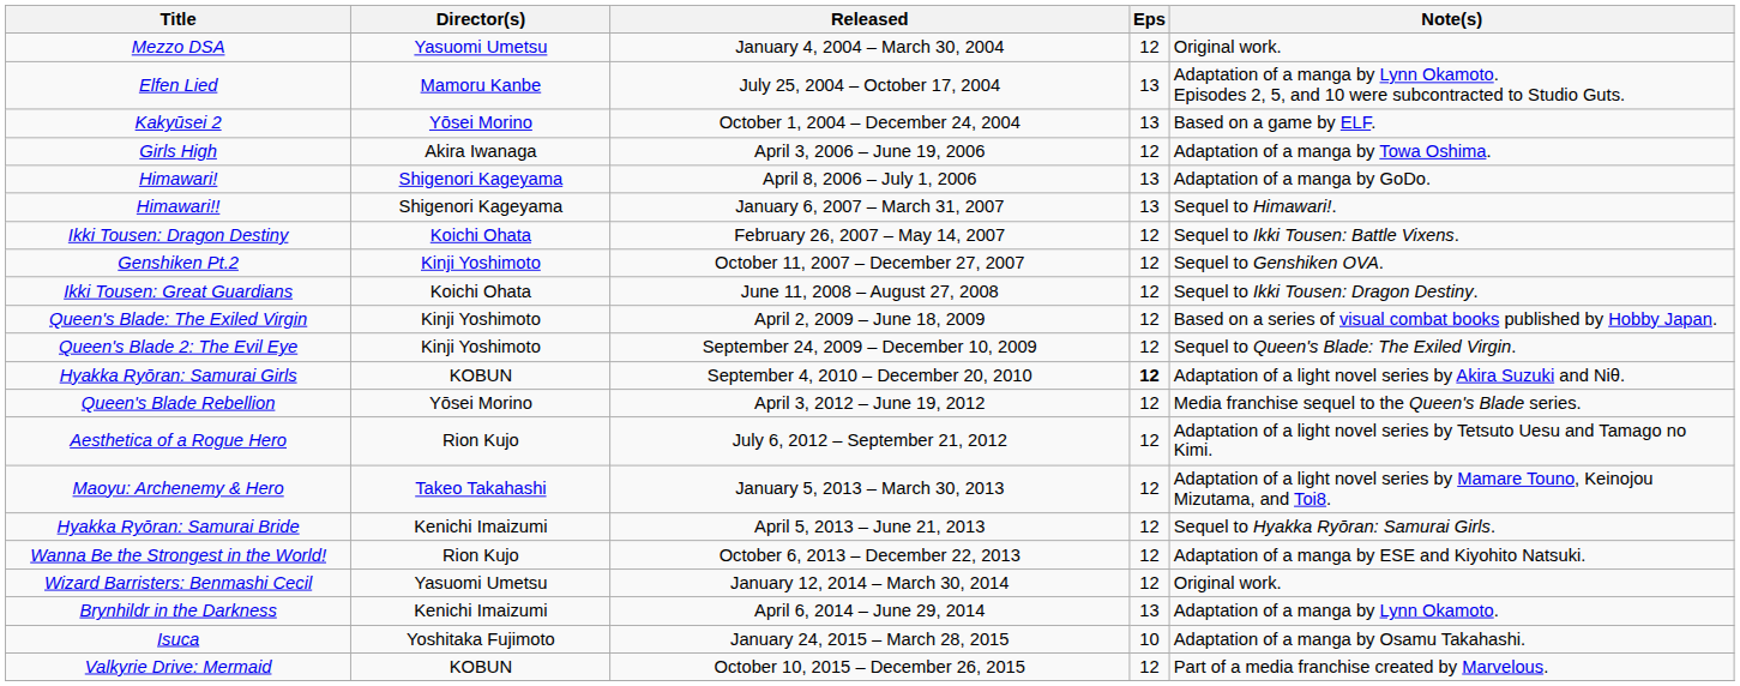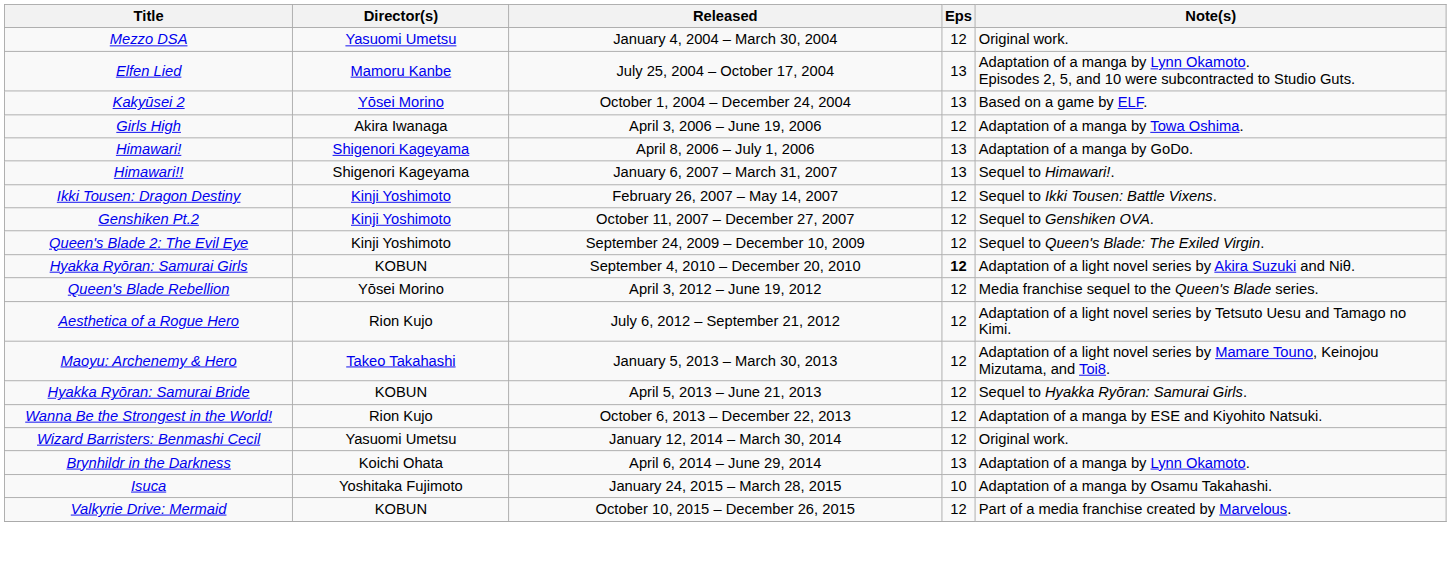Ikki Tousen: Dragon Destiny | Director(s): Koichi Ohata -> Kinji Yoshimoto
- row: Ikki Tousen: Great Guardians | Koichi Ohata | June 11, 2008 – August 27, 2008 | 12 | Sequel to Ikki Tousen: Dragon Destiny.
- row: Queen's Blade: The Exiled Virgin | Kinji Yoshimoto | April 2, 2009 – June 18, 2009 | 12 | Based on a series of visual combat books published by Hobby Japan.
Hyakka Ryōran: Samurai Bride | Director(s): Kenichi Imaizumi -> KOBUN
Brynhildr in the Darkness | Director(s): Kenichi Imaizumi -> Koichi Ohata
